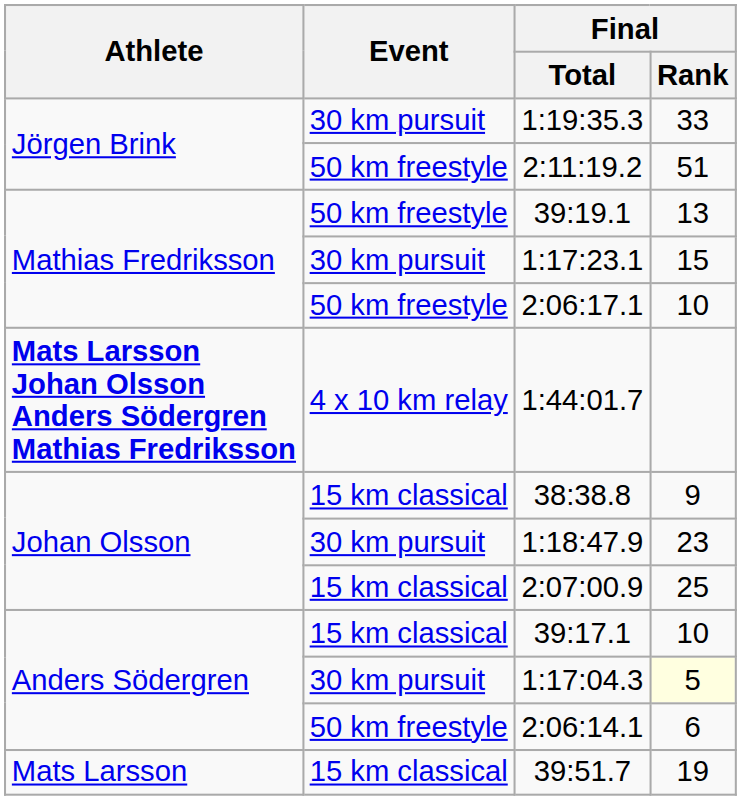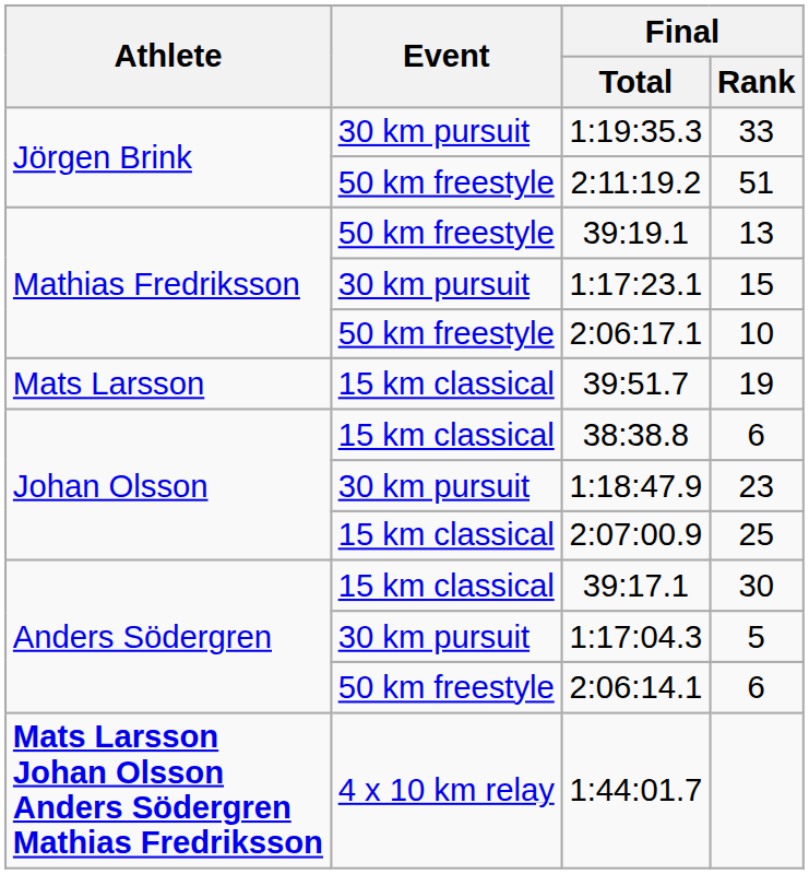rows swapped: 39:51.7 <-> 1:44:01.7
38:38.8 | Final / Rank: 9 -> 6
39:17.1 | Final / Rank: 10 -> 30
1:17:04.3 | Final / Rank: lightyellow background -> no background
